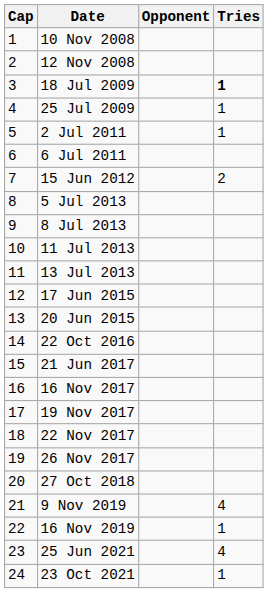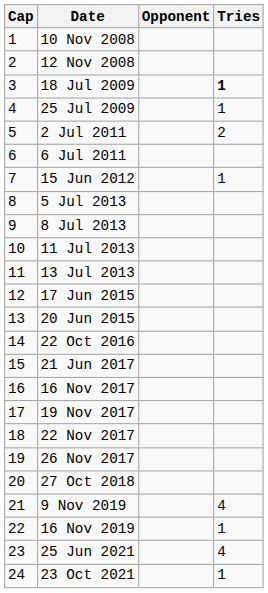2 Jul 2011 | Tries: 1 -> 2
15 Jun 2012 | Tries: 2 -> 1
